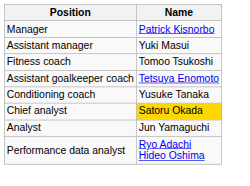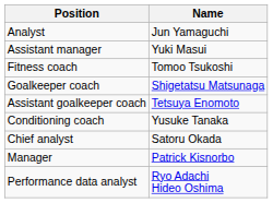rows swapped: Manager <-> Analyst
+ row: Goalkeeper coach | Shigetatsu Matsunaga
Chief analyst | Name: gold background -> no background
